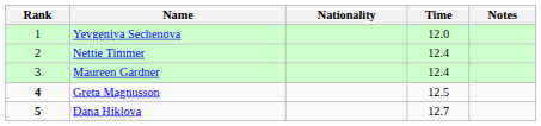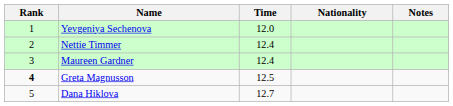columns swapped: Nationality <-> Time
Dana Hiklova | Rank: bold -> normal
